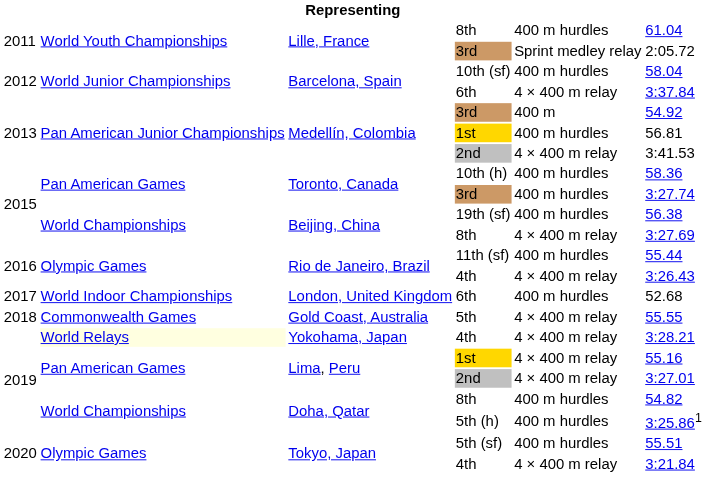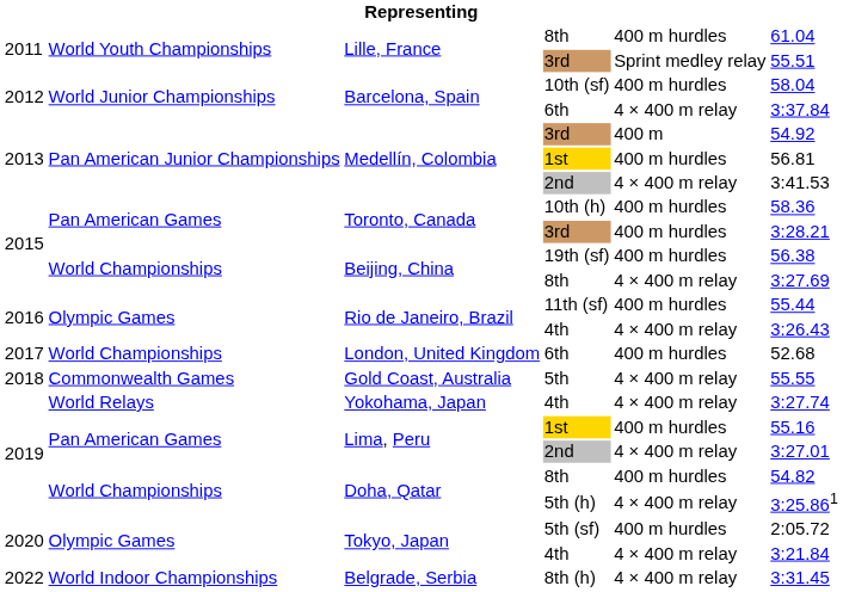Lille, France / 3rd | column 6: 2:05.72 -> 55.51
Toronto, Canada / 3rd | column 6: 3:27.74 -> 3:28.21
London, United Kingdom / 6th | column 2: World Indoor Championships -> World Championships
Yokohama, Japan / 4th | column 2: lightyellow background -> no background
Yokohama, Japan / 4th | column 6: 3:28.21 -> 3:27.74
Lima, Peru / 1st | column 5: 4 × 400 m relay -> 400 m hurdles
5th (h) | column 5: 400 m hurdles -> 4 × 400 m relay
5th (sf) | column 6: 55.51 -> 2:05.72
+ row: 2022 | World Indoor Championships | Belgrade, Serbia | 8th (h) | 4 × 400 m relay | 3:31.45
